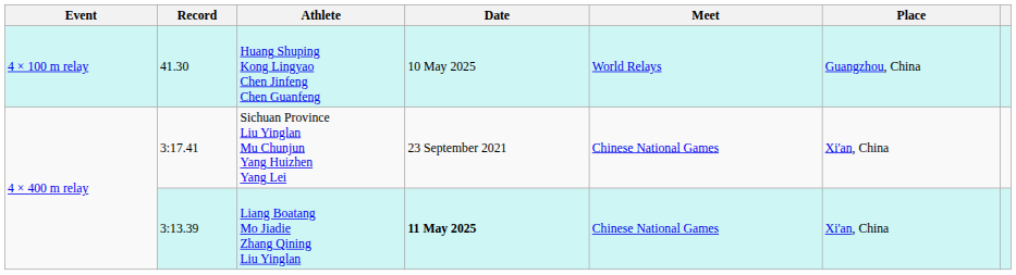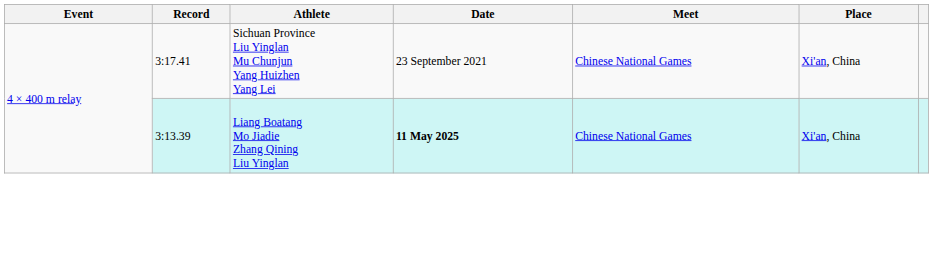- row: 4 × 100 m relay | 41.30 | Huang Shuping Kong Lingyao Chen Jinfeng Chen Guanfeng | 10 May 2025 | World Relays | Guangzhou, China
